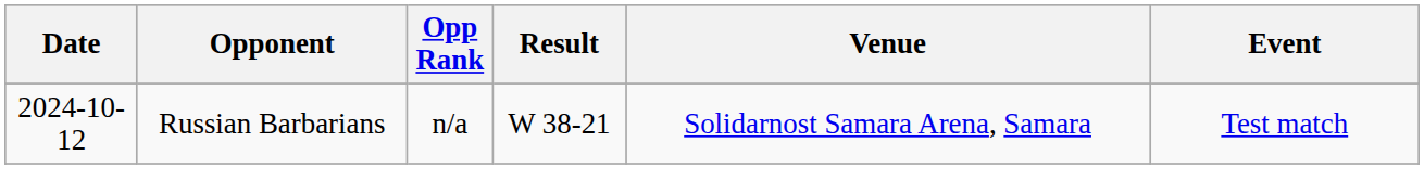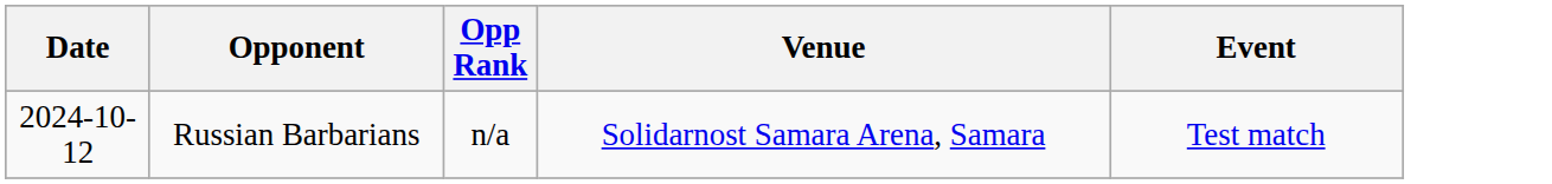- column: Result | W 38-21
